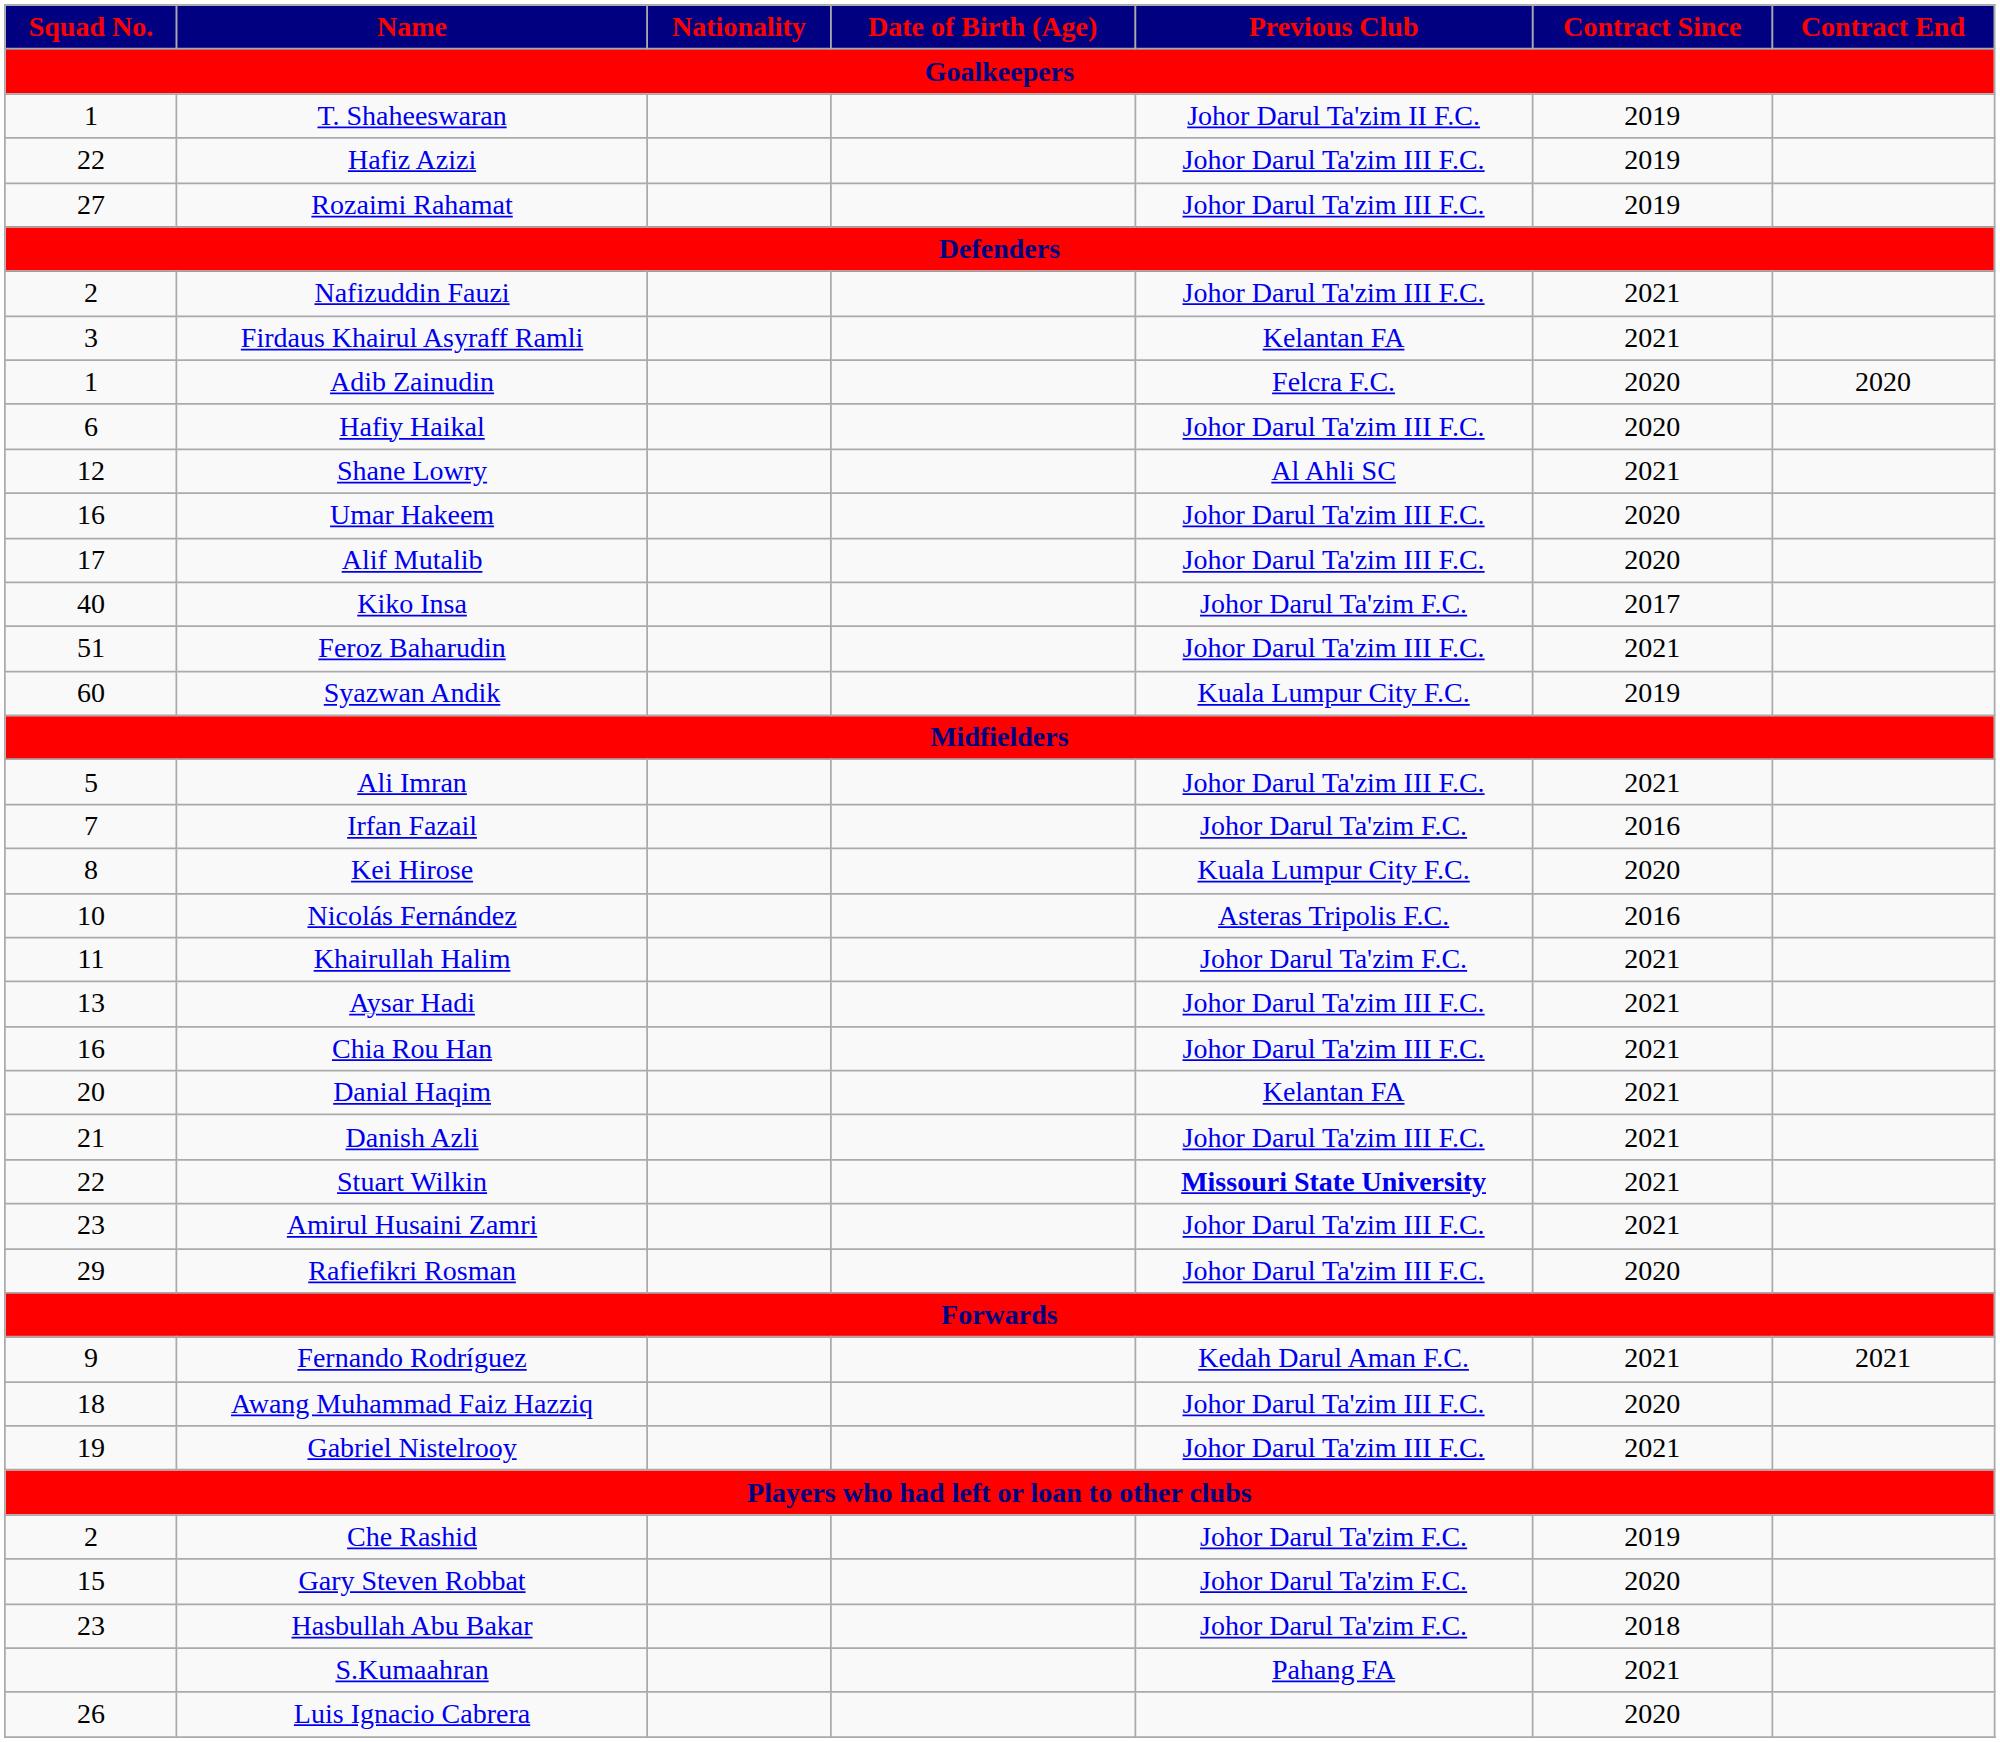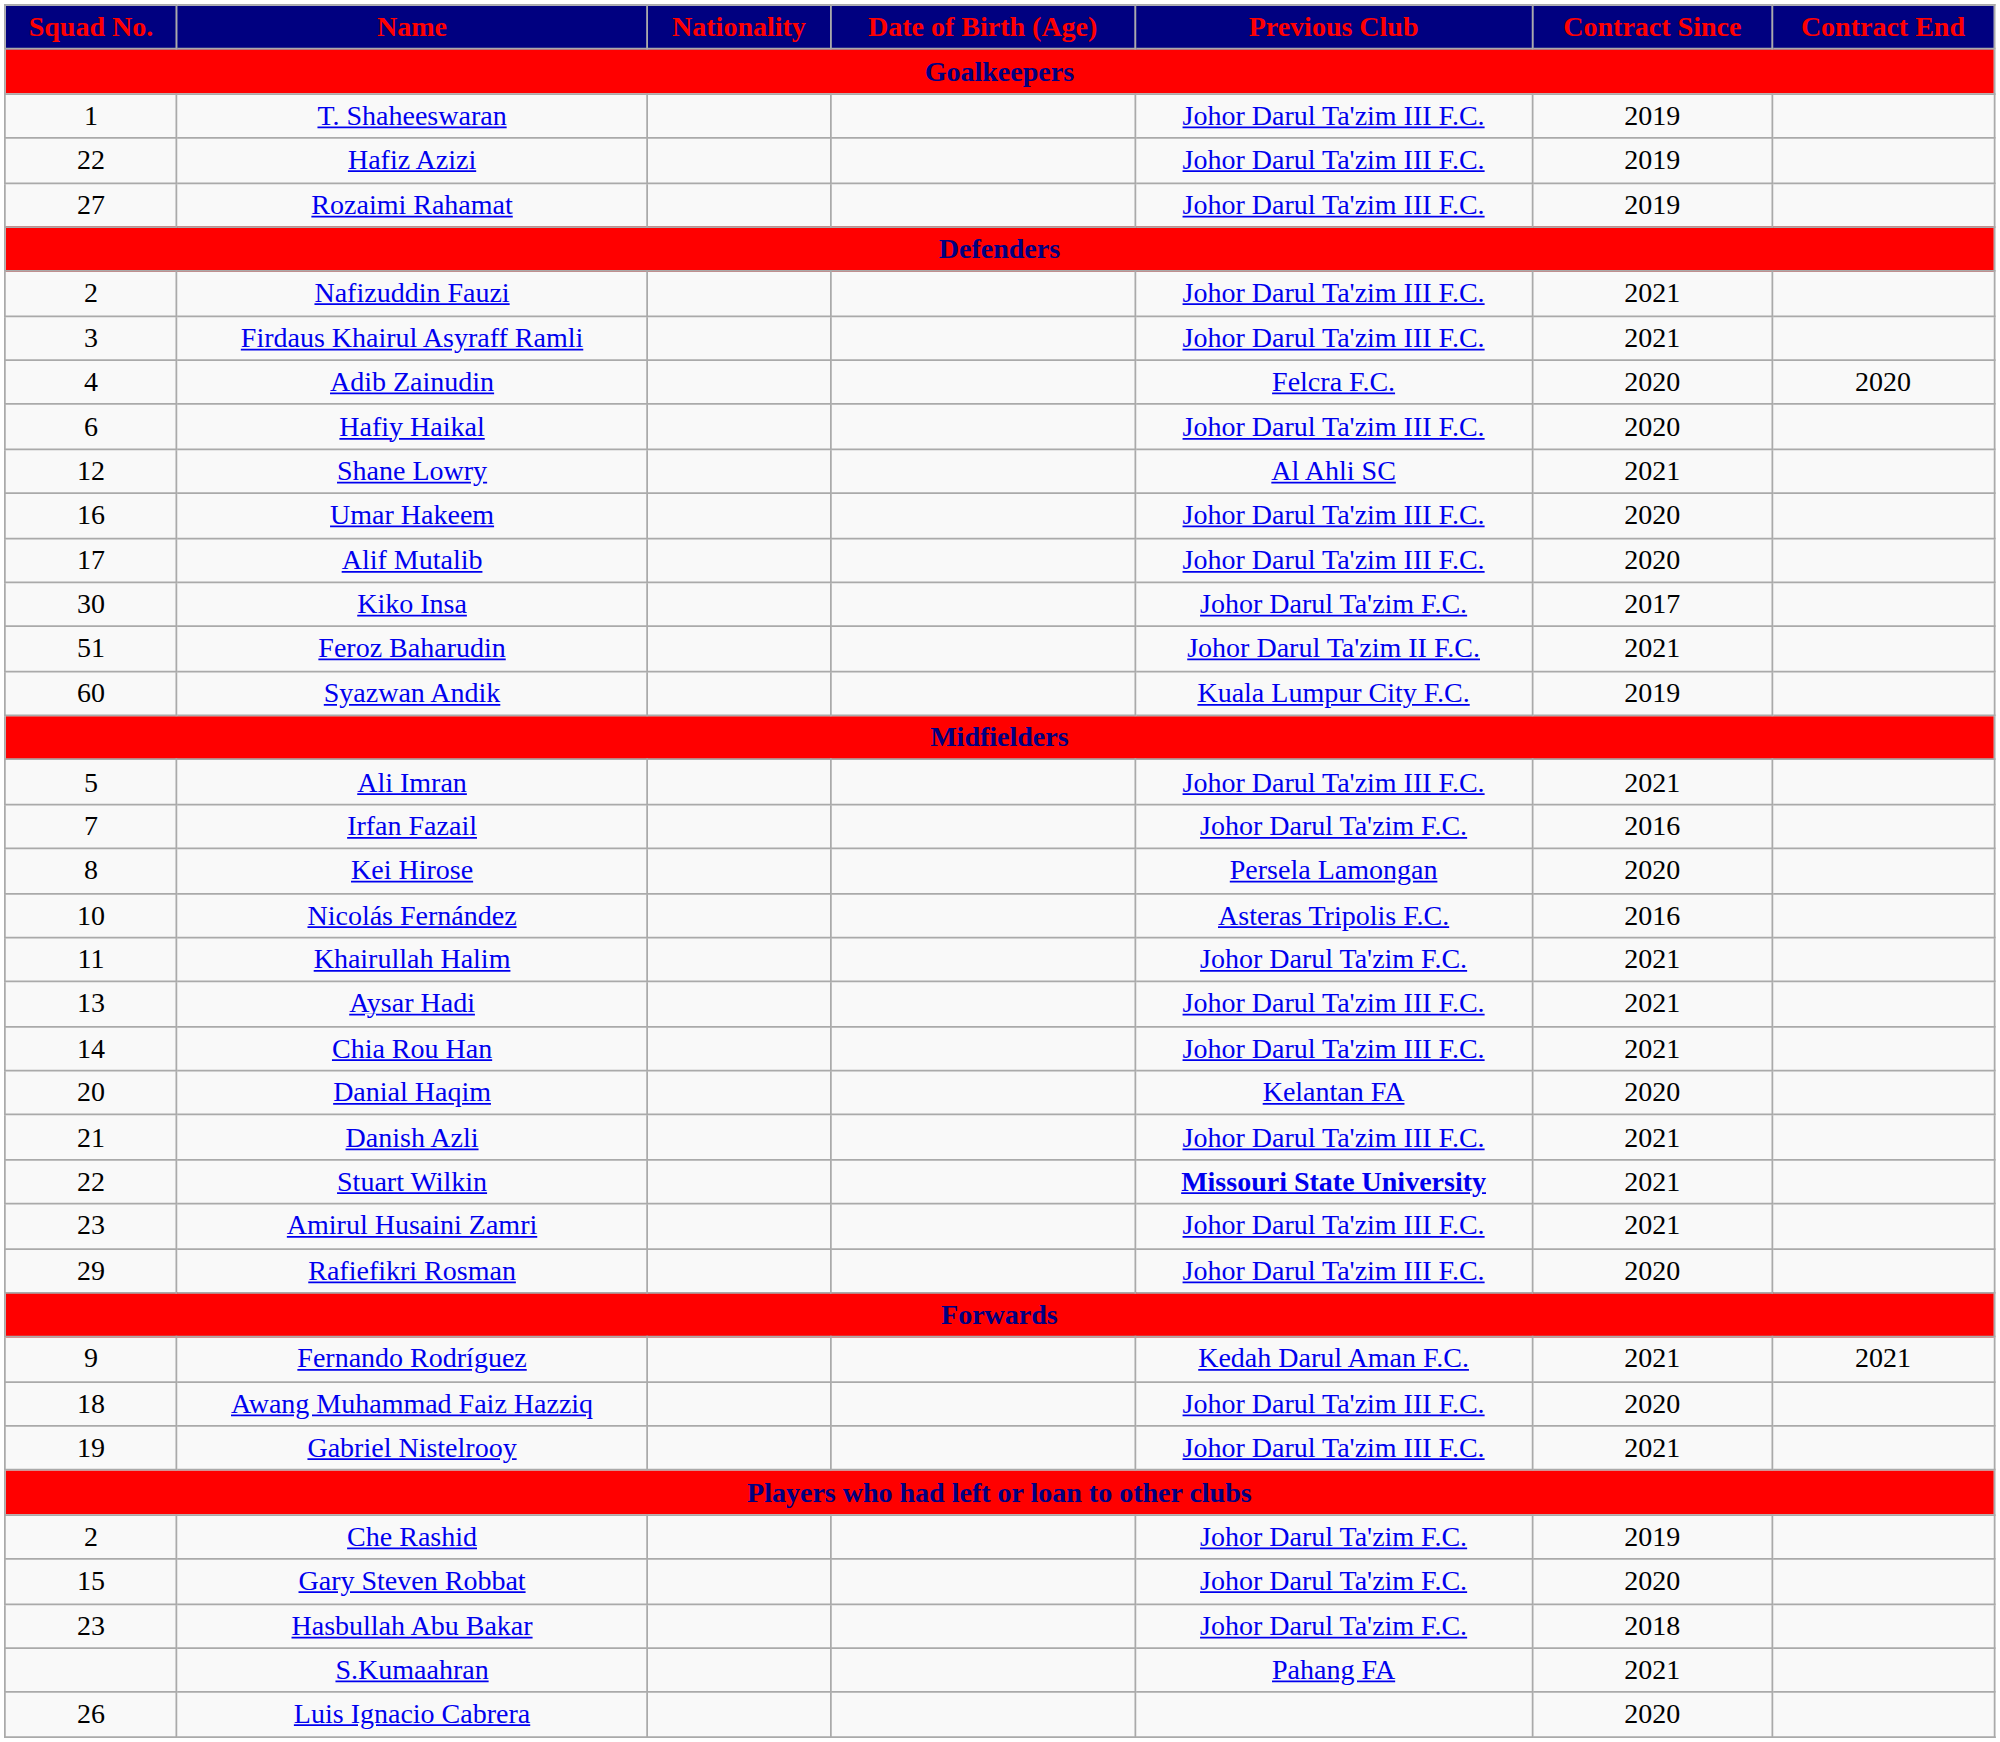T. Shaheeswaran | Previous Club: Johor Darul Ta'zim II F.C. -> Johor Darul Ta'zim III F.C.
Firdaus Khairul Asyraff Ramli | Previous Club: Kelantan FA -> Johor Darul Ta'zim III F.C.
Adib Zainudin | Squad No.: 1 -> 4
Kiko Insa | Squad No.: 40 -> 30
Feroz Baharudin | Previous Club: Johor Darul Ta'zim III F.C. -> Johor Darul Ta'zim II F.C.
Kei Hirose | Previous Club: Kuala Lumpur City F.C. -> Persela Lamongan
Chia Rou Han | Squad No.: 16 -> 14
Danial Haqim | Contract Since: 2021 -> 2020
